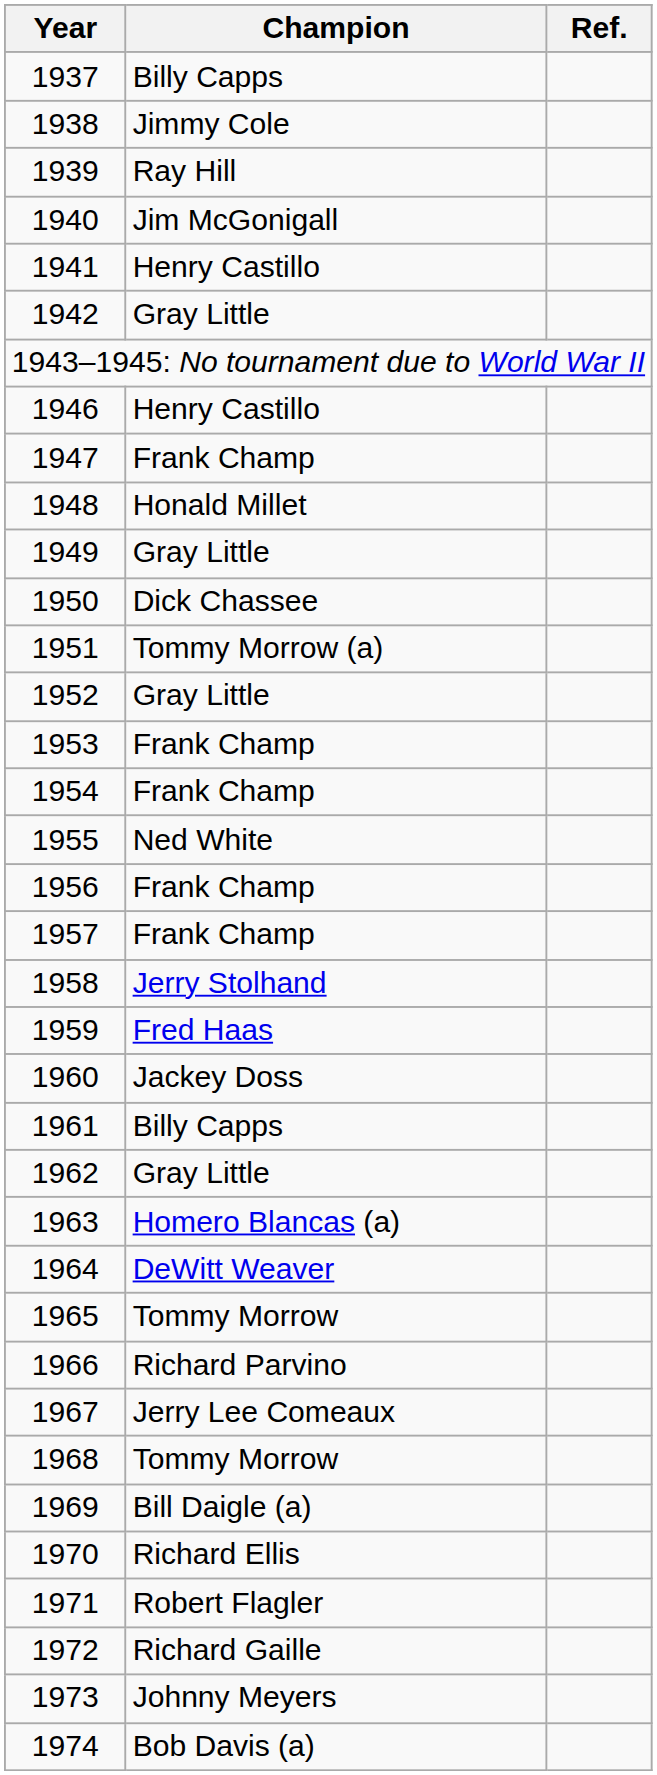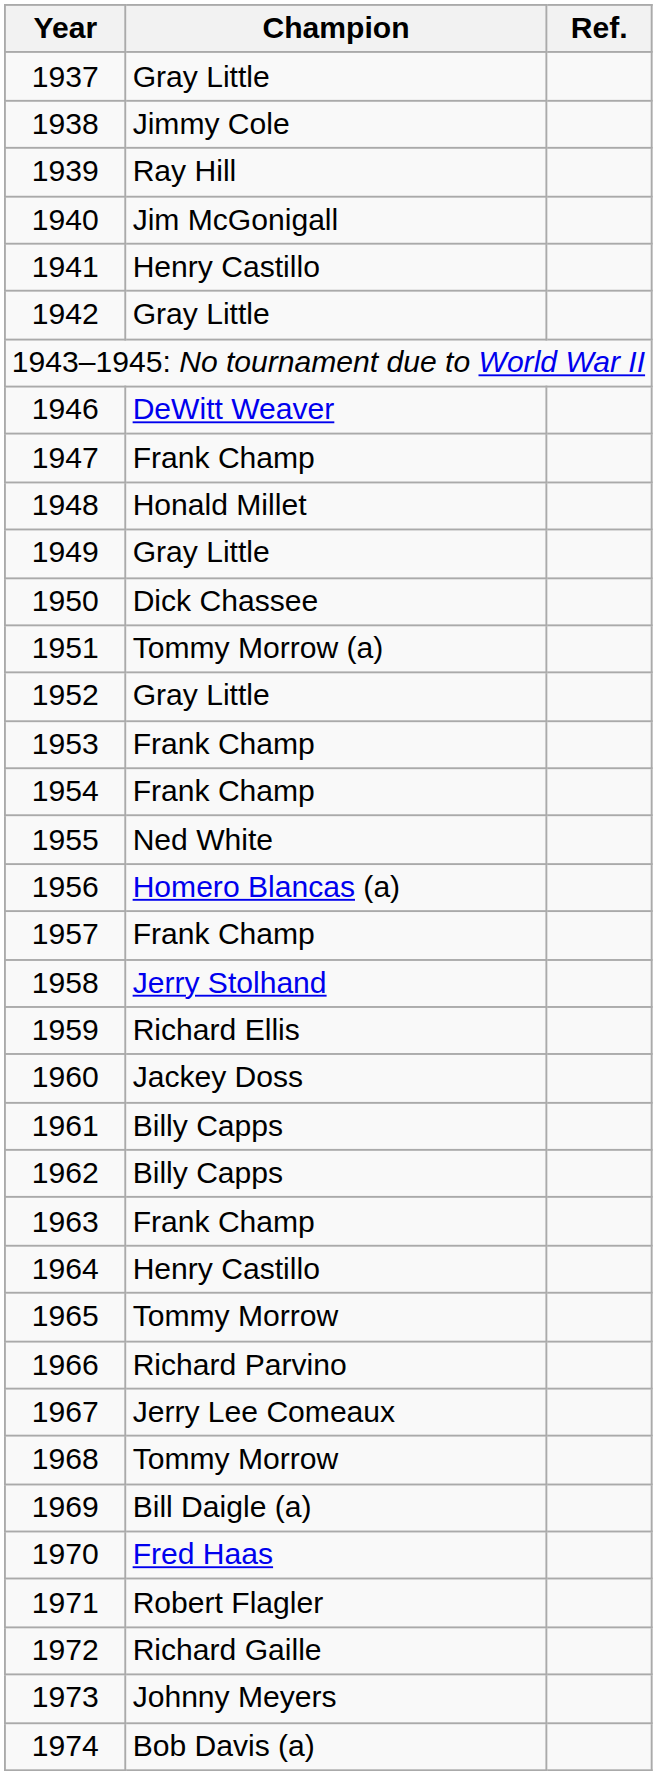1937 | Champion: Billy Capps -> Gray Little
1946 | Champion: Henry Castillo -> DeWitt Weaver
1956 | Champion: Frank Champ -> Homero Blancas (a)
1959 | Champion: Fred Haas -> Richard Ellis
1962 | Champion: Gray Little -> Billy Capps
1963 | Champion: Homero Blancas (a) -> Frank Champ
1964 | Champion: DeWitt Weaver -> Henry Castillo
1970 | Champion: Richard Ellis -> Fred Haas
